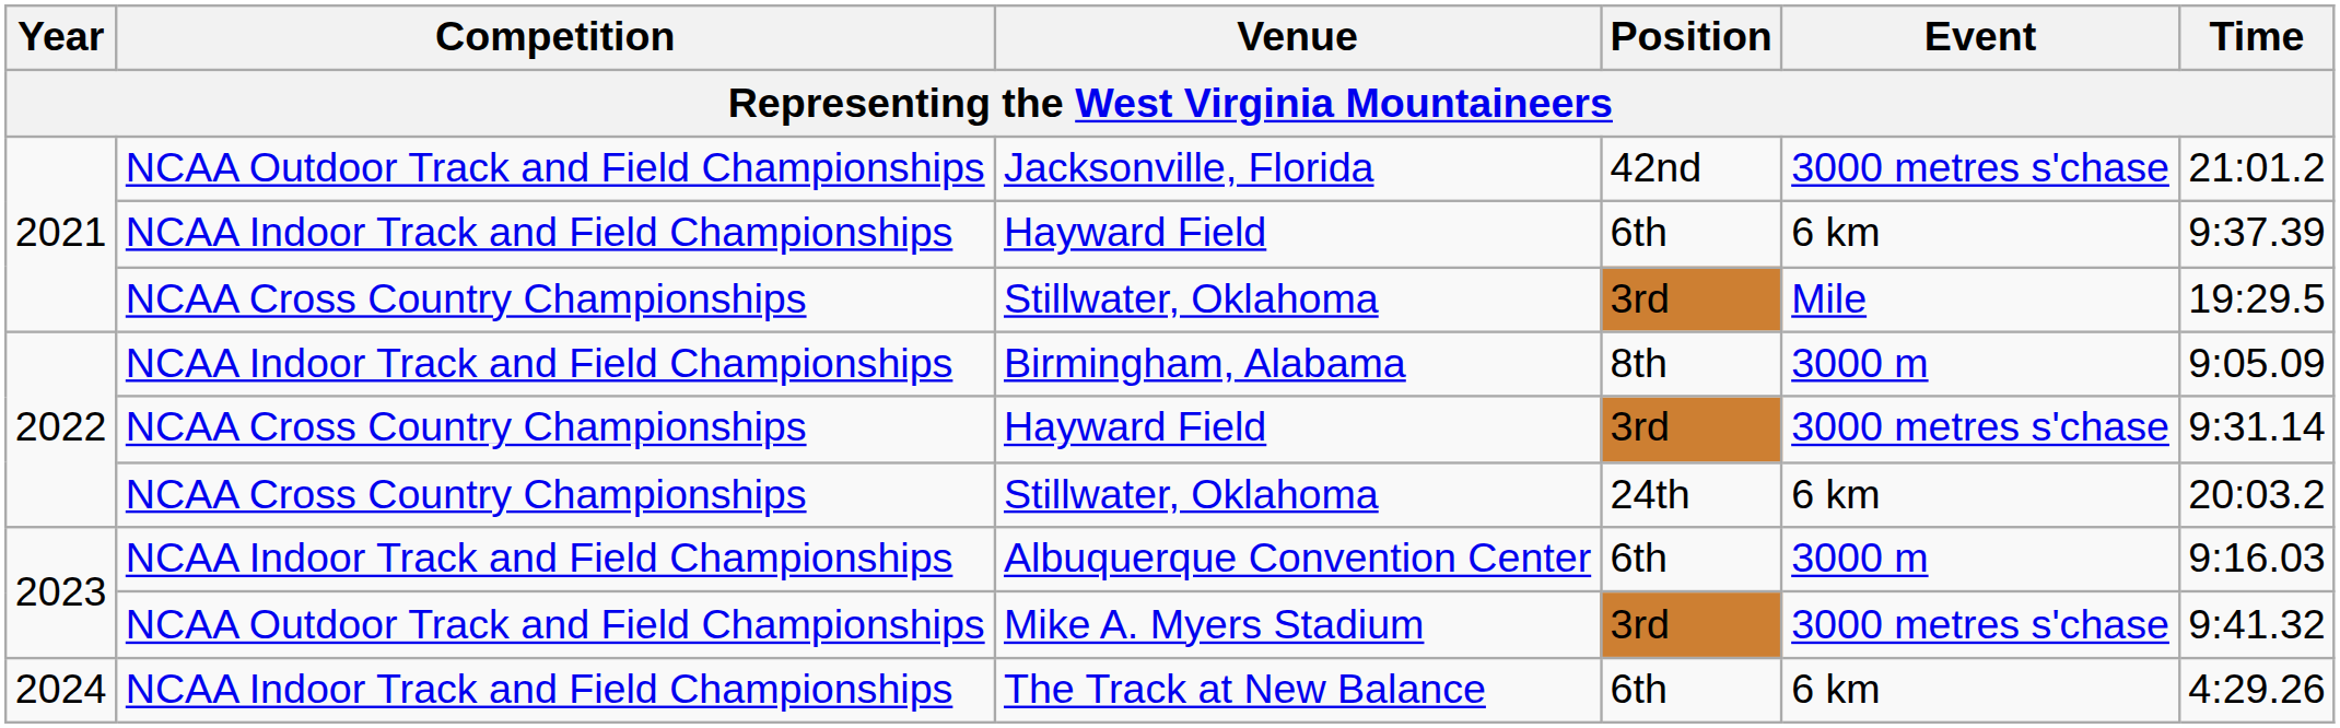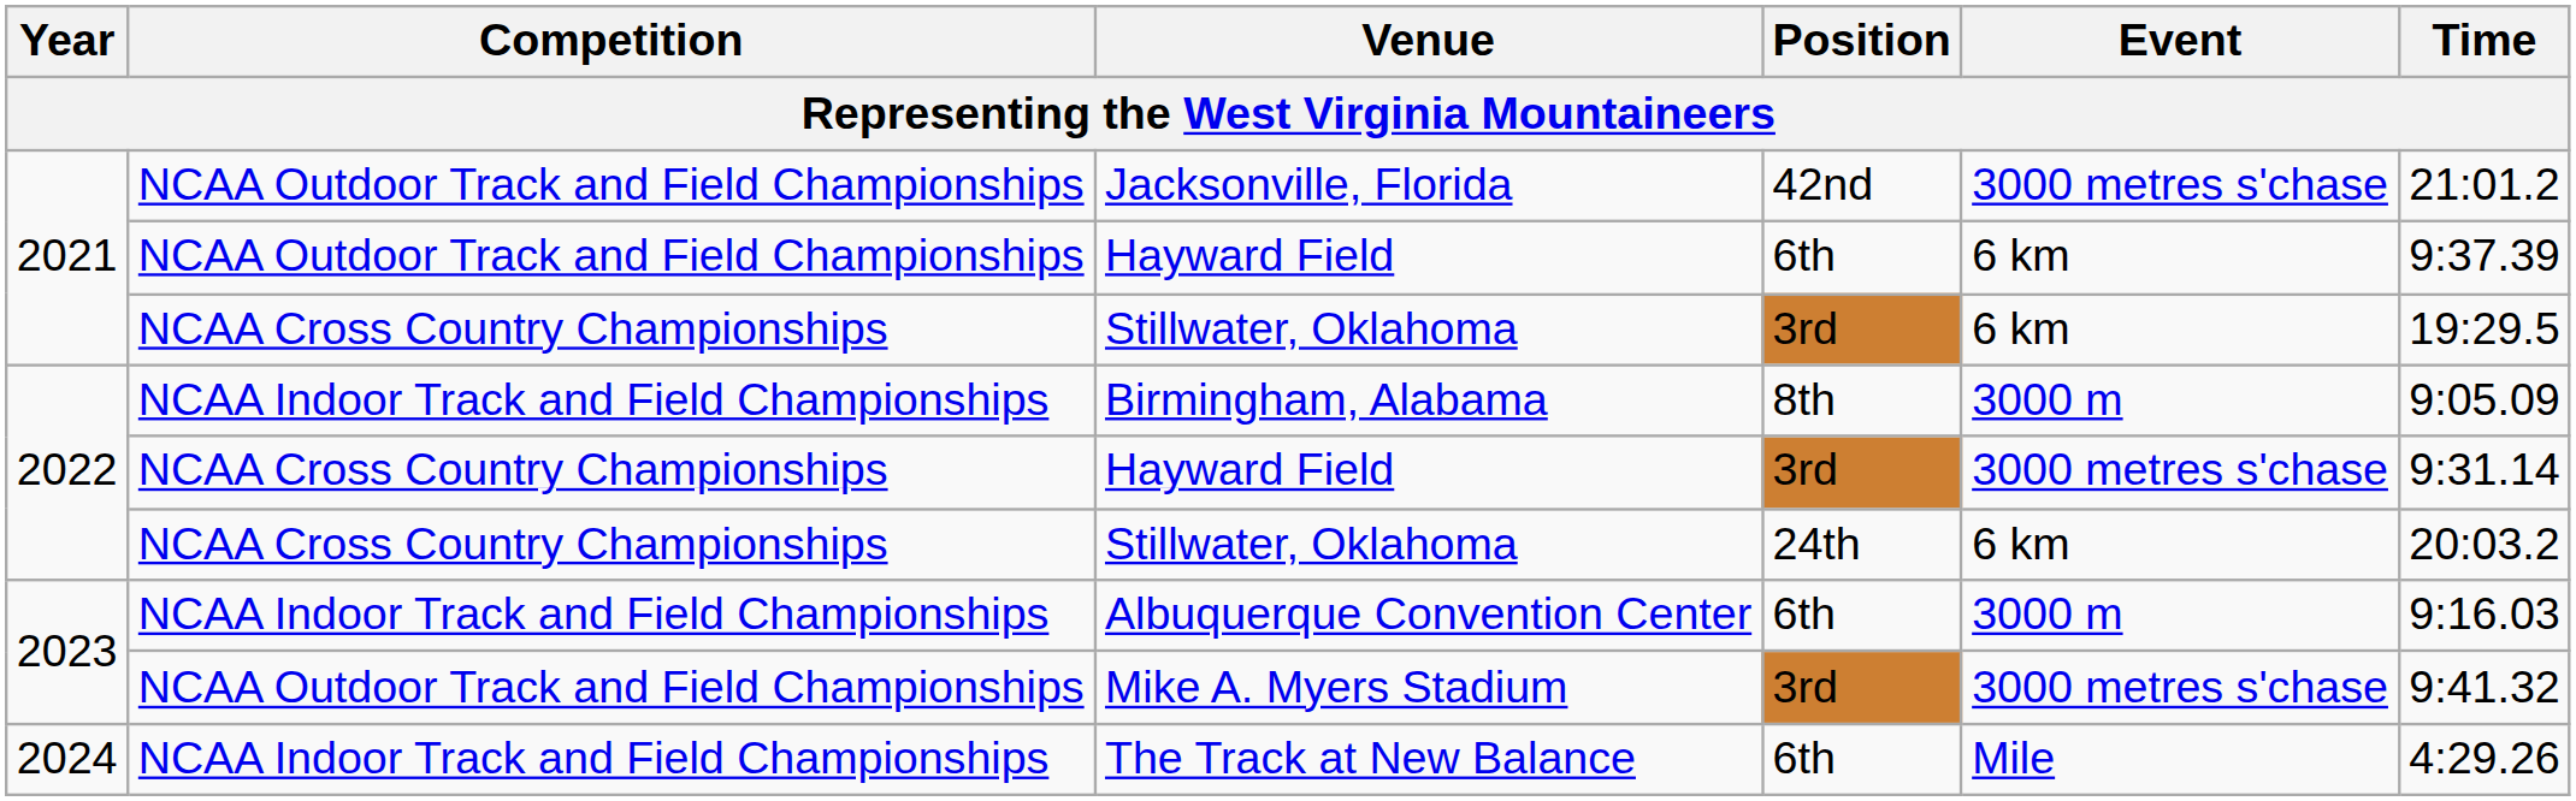Hayward Field / 6th | Competition: NCAA Indoor Track and Field Championships -> NCAA Outdoor Track and Field Championships
Stillwater, Oklahoma / 3rd | Event: Mile -> 6 km
The Track at New Balance | Event: 6 km -> Mile
